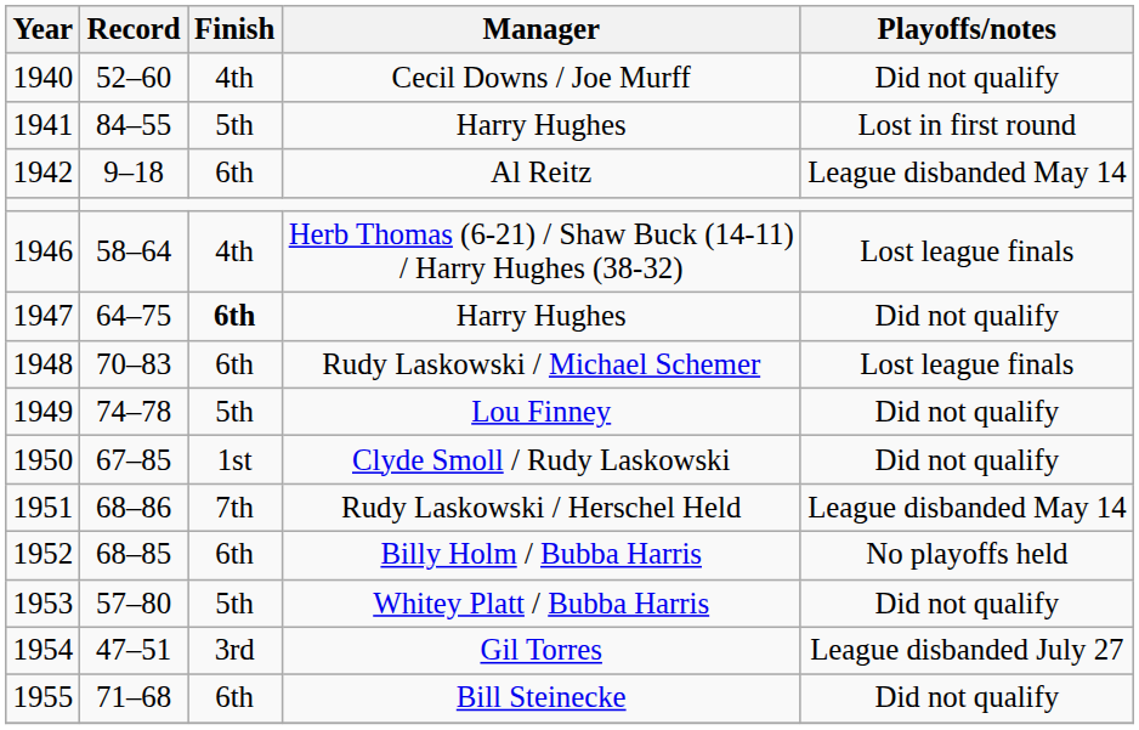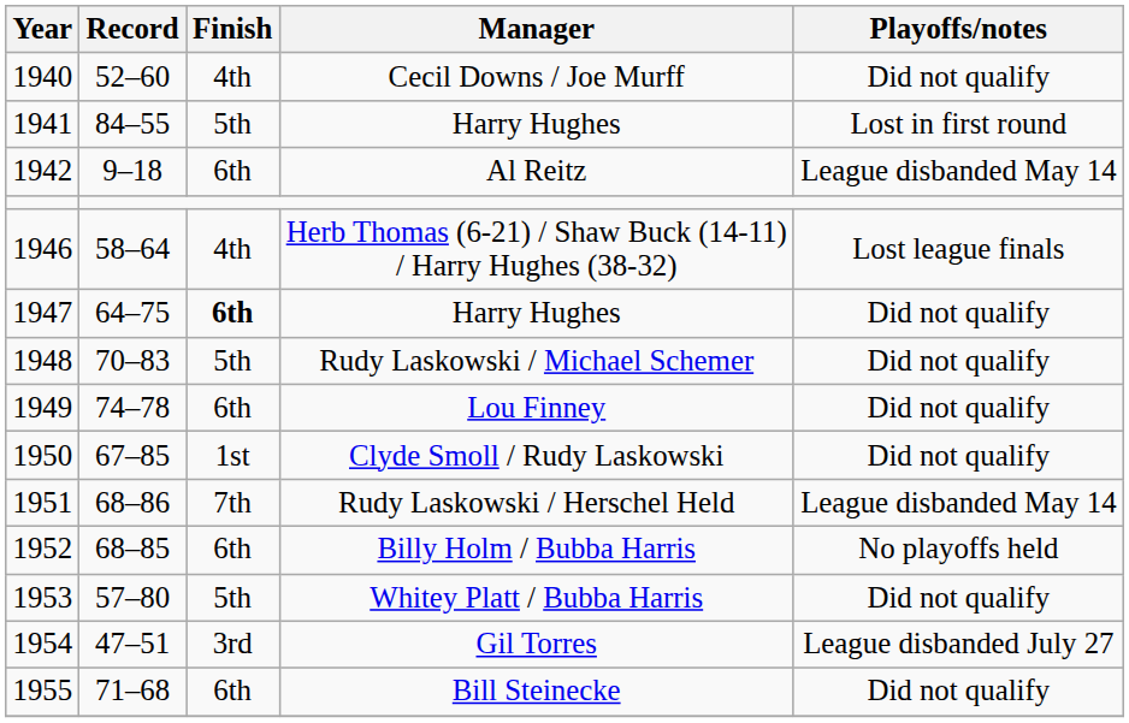Rudy Laskowski / Michael Schemer | Finish: 6th -> 5th
Rudy Laskowski / Michael Schemer | Playoffs/notes: Lost league finals -> Did not qualify
Lou Finney | Finish: 5th -> 6th
